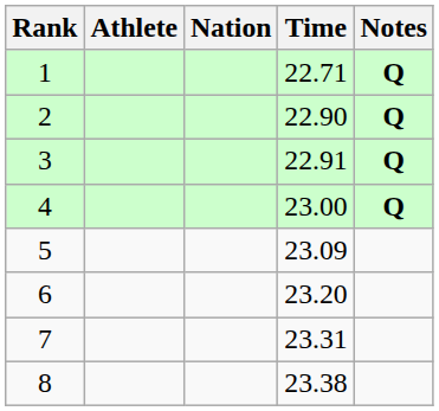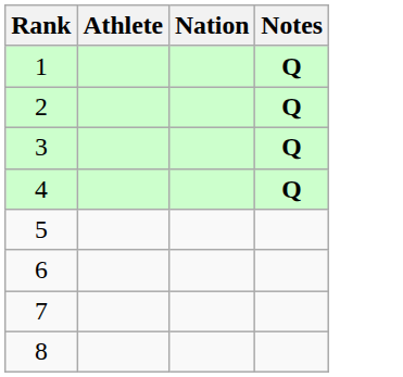- column: Time | 22.71 | 22.90 | 22.91 | 23.00 | 23.09 | 23.20 | 23.31 | 23.38
